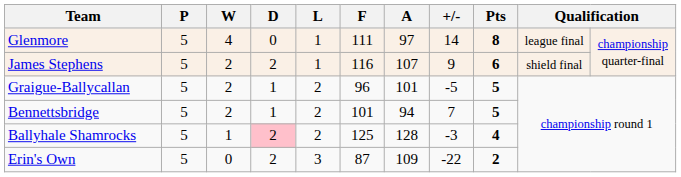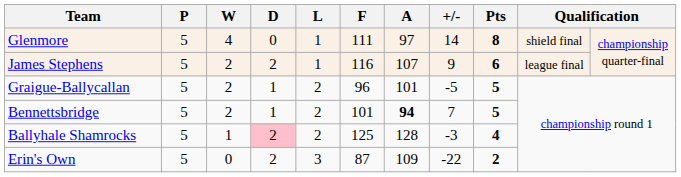Glenmore | column 10: league final -> shield final
James Stephens | column 10: shield final -> league final
Bennettsbridge | A: normal -> bold
